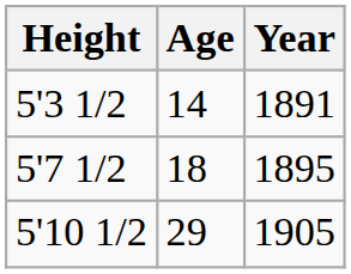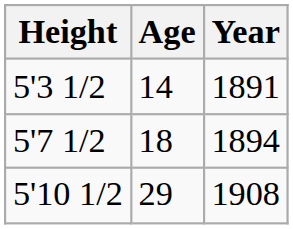5'7 1/2 | Year: 1895 -> 1894
5'10 1/2 | Year: 1905 -> 1908
